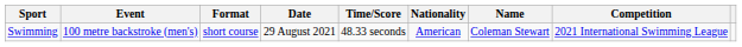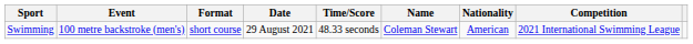columns swapped: Name <-> Nationality
